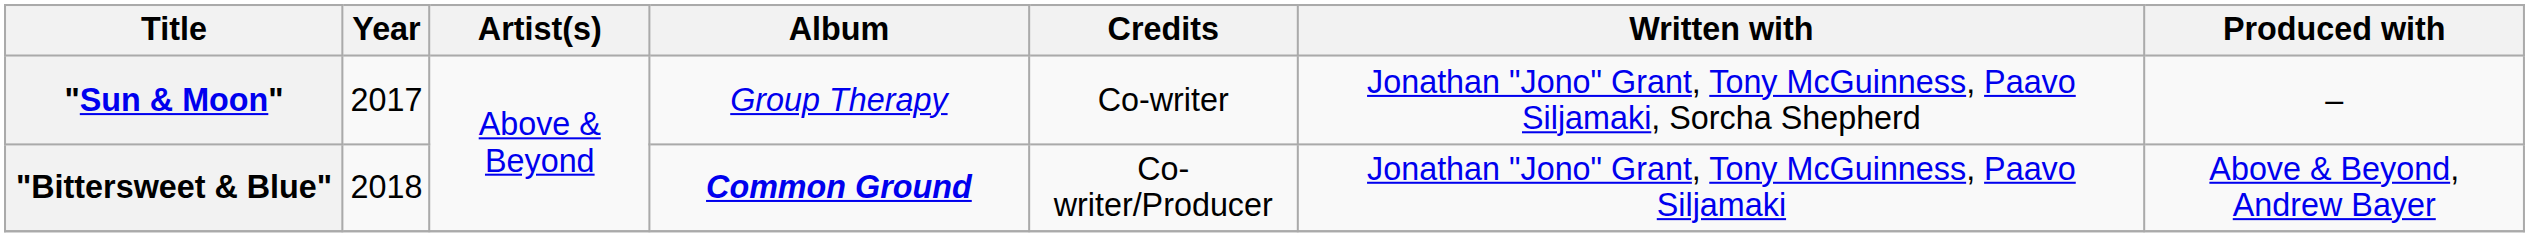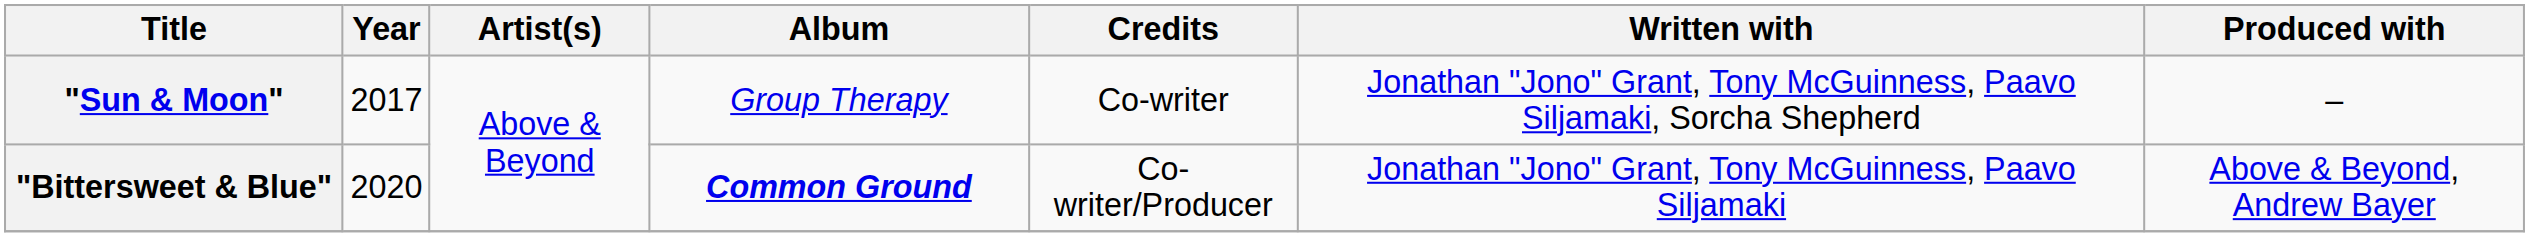"Bittersweet & Blue" | Year: 2018 -> 2020
